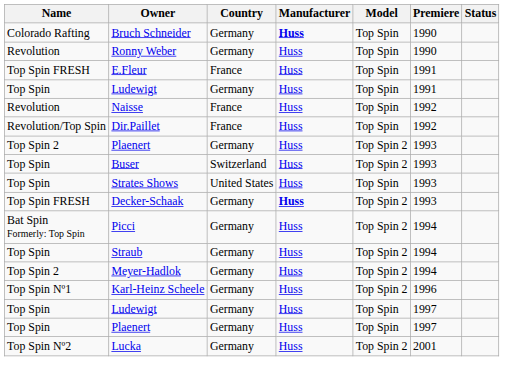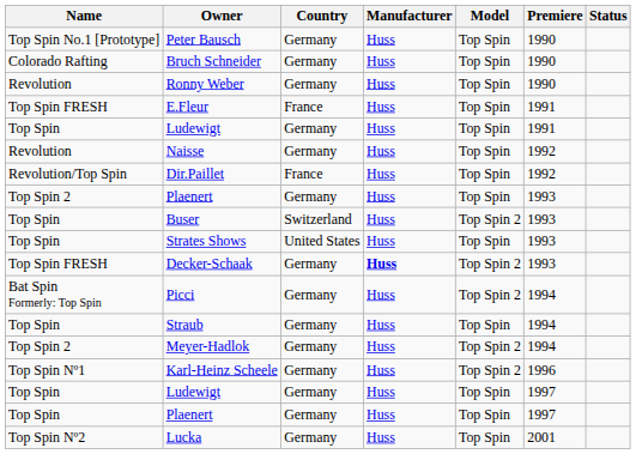+ row: Top Spin No.1 [Prototype] | Peter Bausch | Germany | Huss | Top Spin | 1990
Bruch Schneider | Manufacturer: bold -> normal
Naisse | Country: France -> Germany
Top Spin 2 / Plaenert | Model: Top Spin 2 -> Top Spin
Straub | Model: Top Spin 2 -> Top Spin
Lucka | Model: Top Spin 2 -> Top Spin
